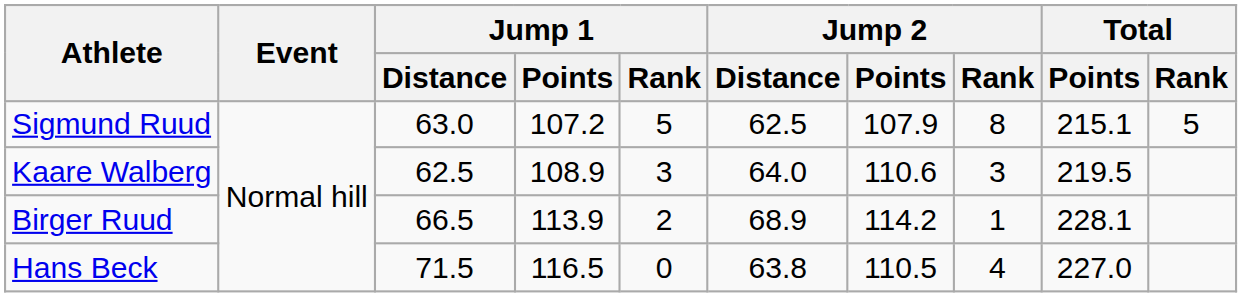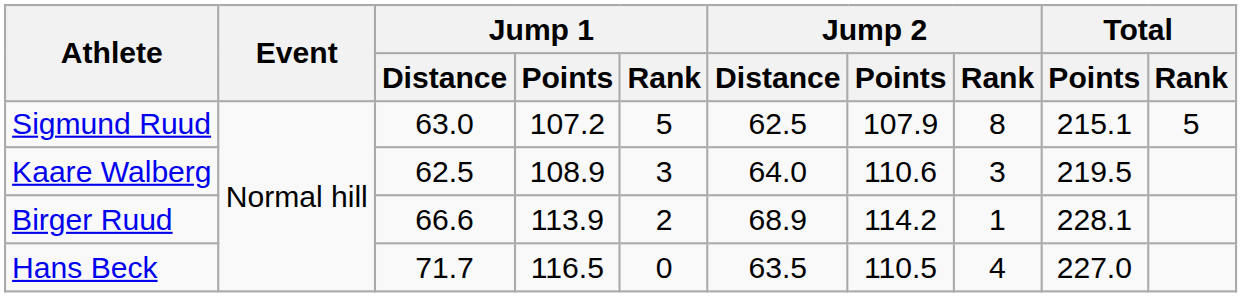Birger Ruud | Jump 1 / Distance: 66.5 -> 66.6
Hans Beck | Jump 1 / Distance: 71.5 -> 71.7
Hans Beck | Jump 2 / Distance: 63.8 -> 63.5
